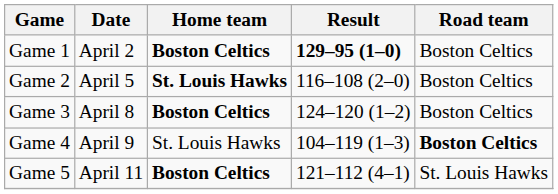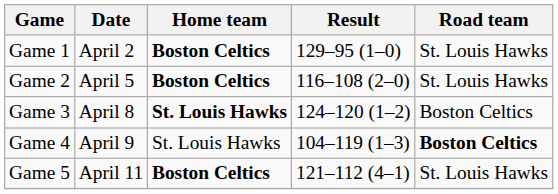Game 1 | Result: bold -> normal
Game 1 | Road team: Boston Celtics -> St. Louis Hawks
Game 2 | Home team: St. Louis Hawks -> Boston Celtics
Game 2 | Road team: Boston Celtics -> St. Louis Hawks
Game 3 | Home team: Boston Celtics -> St. Louis Hawks
